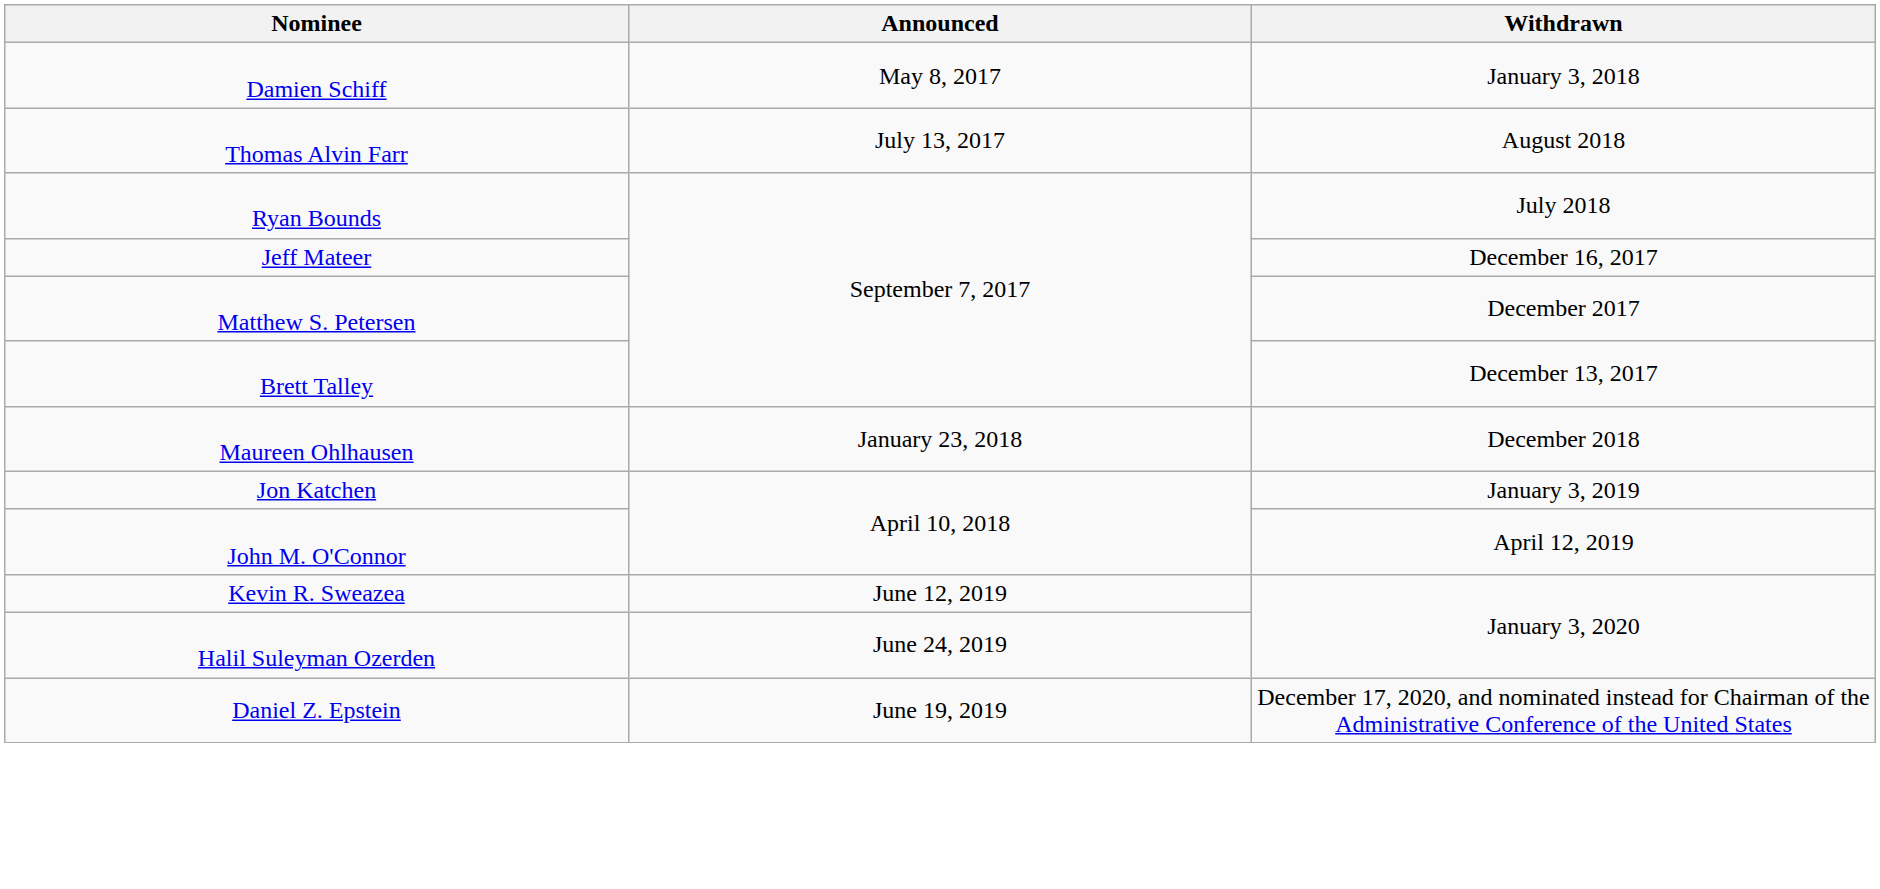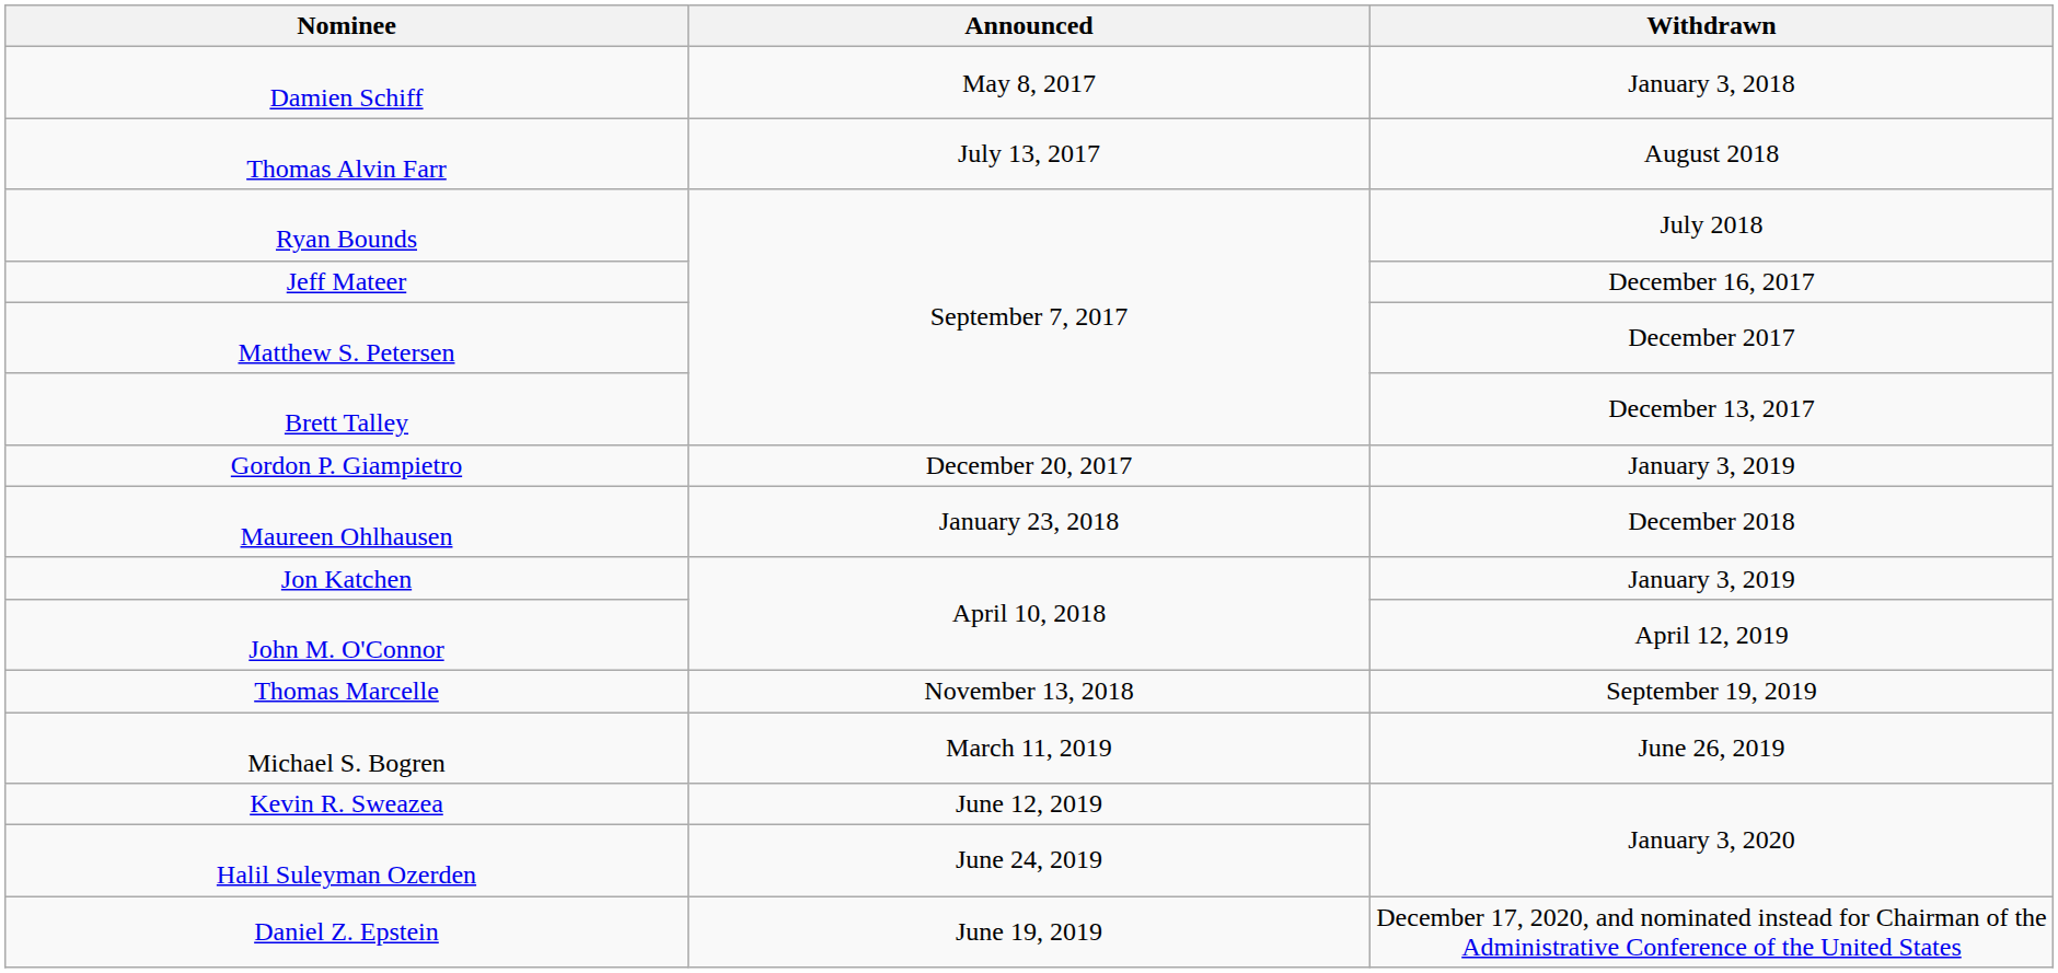+ row: Gordon P. Giampietro | December 20, 2017 | January 3, 2019
+ row: Thomas Marcelle | November 13, 2018 | September 19, 2019
+ row: Michael S. Bogren | March 11, 2019 | June 26, 2019
